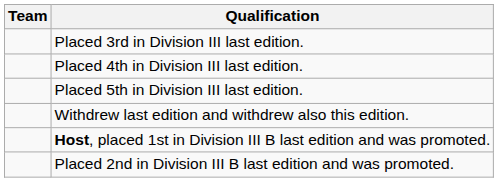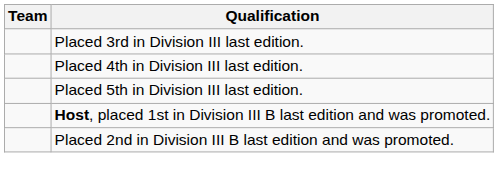- row: Withdrew last edition and withdrew also this edition.
